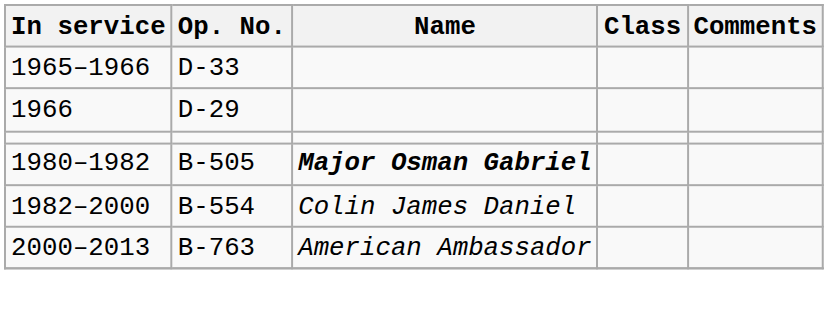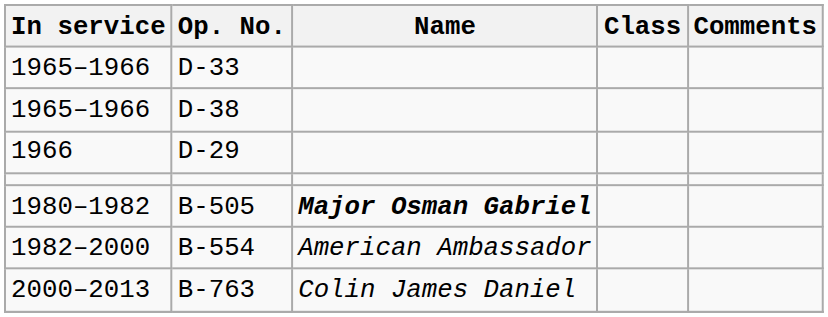+ row: 1965–1966 | D-38
B-554 | Name: Colin James Daniel -> American Ambassador
B-763 | Name: American Ambassador -> Colin James Daniel
